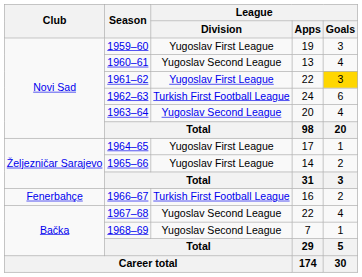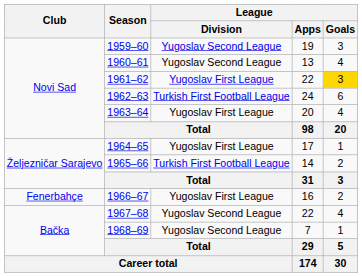1959–60 | League / Division: Yugoslav First League -> Yugoslav Second League
1963–64 | League / Division: Yugoslav Second League -> Yugoslav First League
1965–66 | League / Division: Yugoslav First League -> Turkish First Football League
1966–67 | League / Division: Turkish First Football League -> Yugoslav First League
